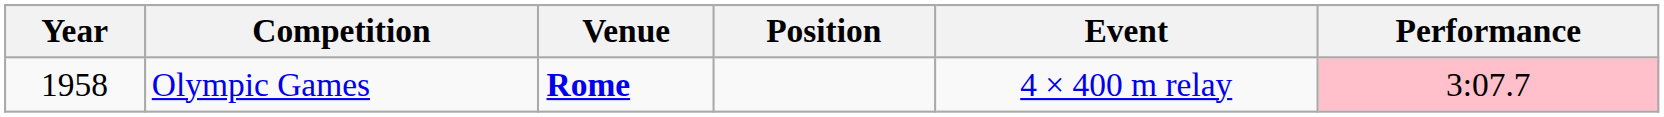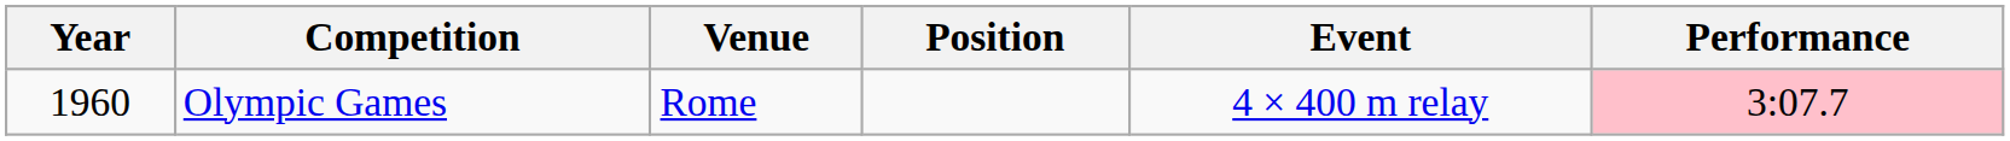Olympic Games | Year: 1958 -> 1960
Olympic Games | Venue: bold -> normal
